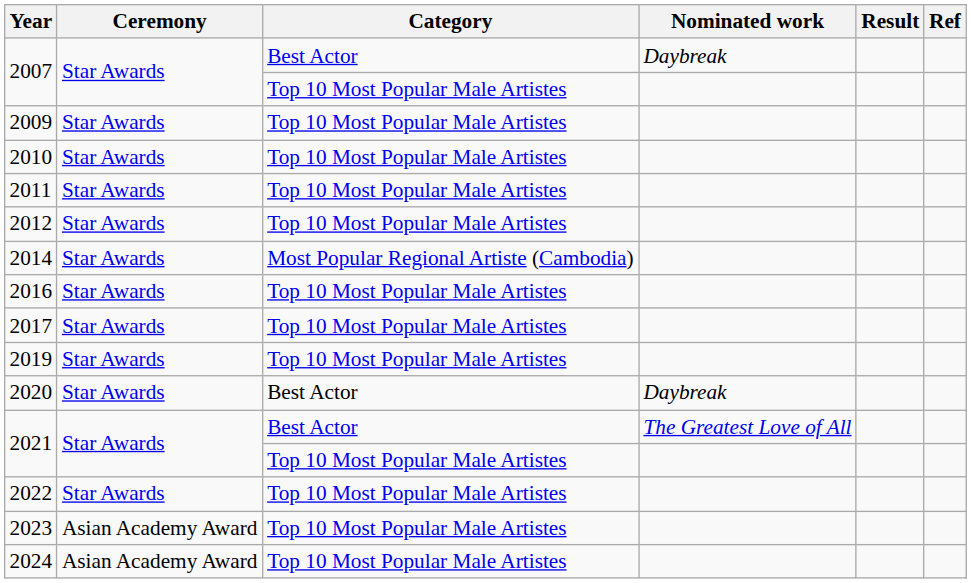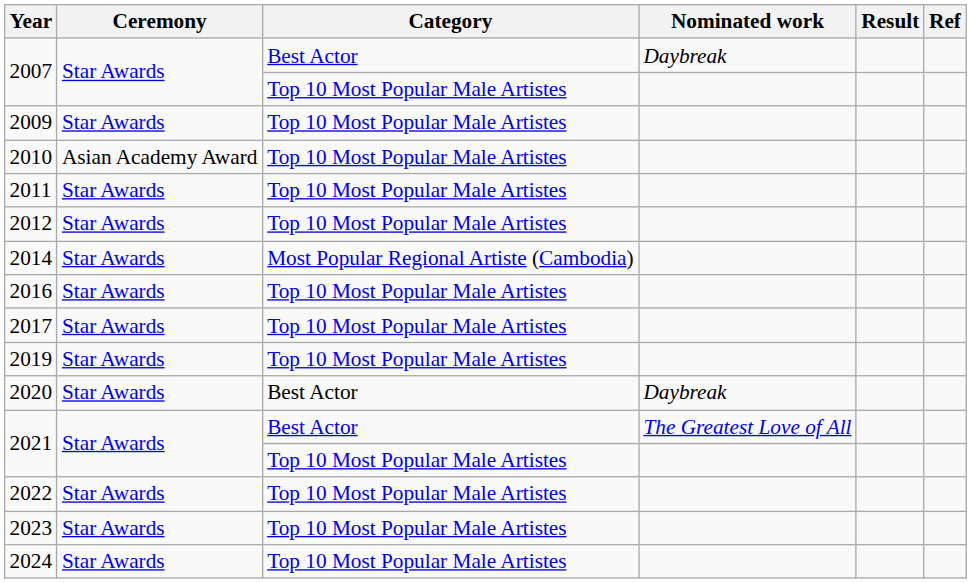2010 | Ceremony: Star Awards -> Asian Academy Award
2023 | Ceremony: Asian Academy Award -> Star Awards
2024 | Ceremony: Asian Academy Award -> Star Awards
